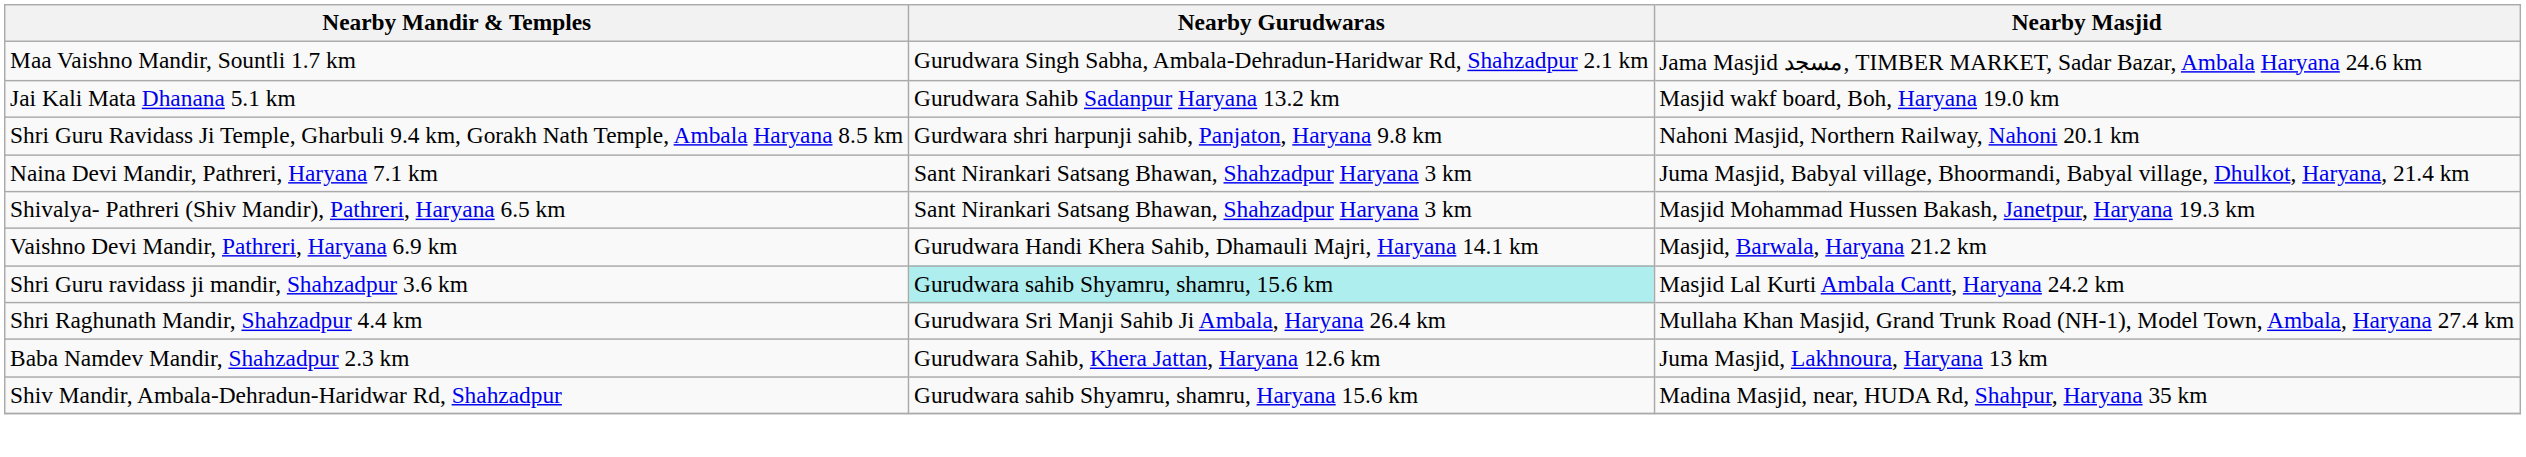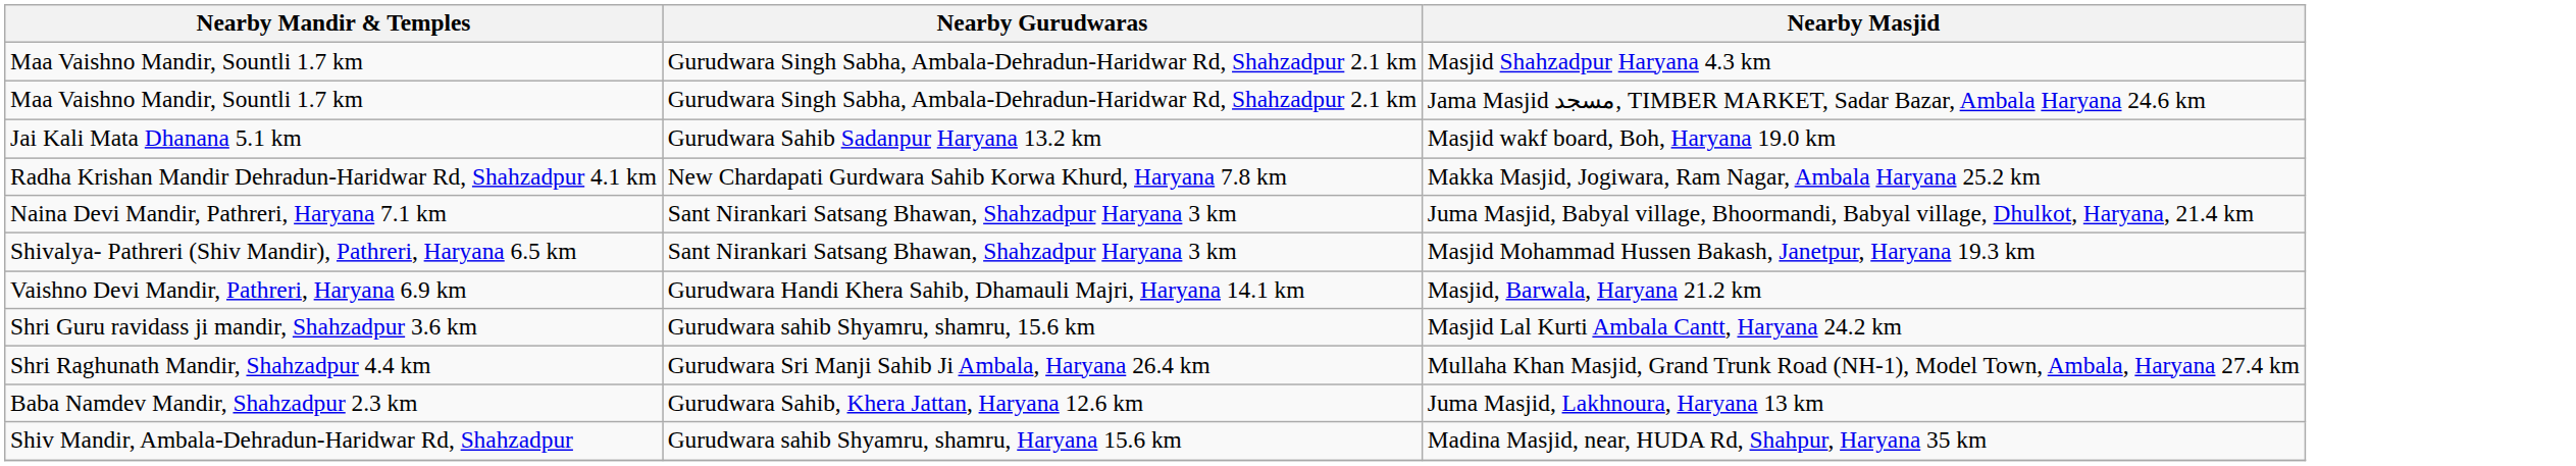+ row: Maa Vaishno Mandir, Sountli 1.7 km | Gurudwara Singh Sabha, Ambala-Dehradun-Haridwar Rd, Shahzadpur 2.1 km | Masjid Shahzadpur Haryana 4.3 km
+ row: Radha Krishan Mandir Dehradun-Haridwar Rd, Shahzadpur 4.1 km | New Chardapati Gurdwara Sahib Korwa Khurd, Haryana 7.8 km | Makka Masjid, Jogiwara, Ram Nagar, Ambala Haryana 25.2 km
- row: Shri Guru Ravidass Ji Temple, Gharbuli 9.4 km, Gorakh Nath Temple, Ambala Haryana 8.5 km | Gurdwara shri harpunji sahib, Panjaton, Haryana 9.8 km | Nahoni Masjid, Northern Railway, Nahoni 20.1 km
Masjid Lal Kurti Ambala Cantt, Haryana 24.2 km | Nearby Gurudwaras: paleturquoise background -> no background
